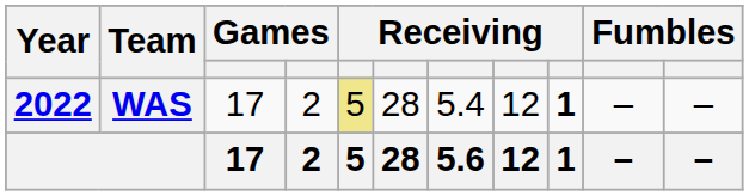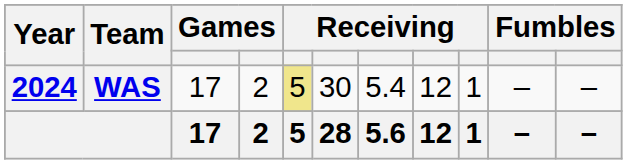WAS | Year: 2022 -> 2024
WAS | column 6: 28 -> 30
WAS | column 9: bold -> normal
